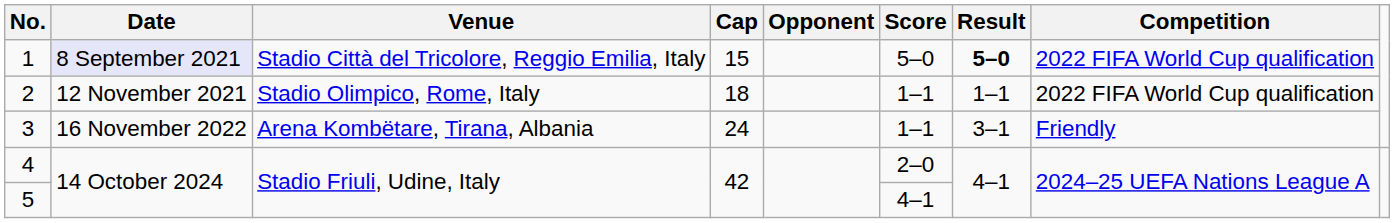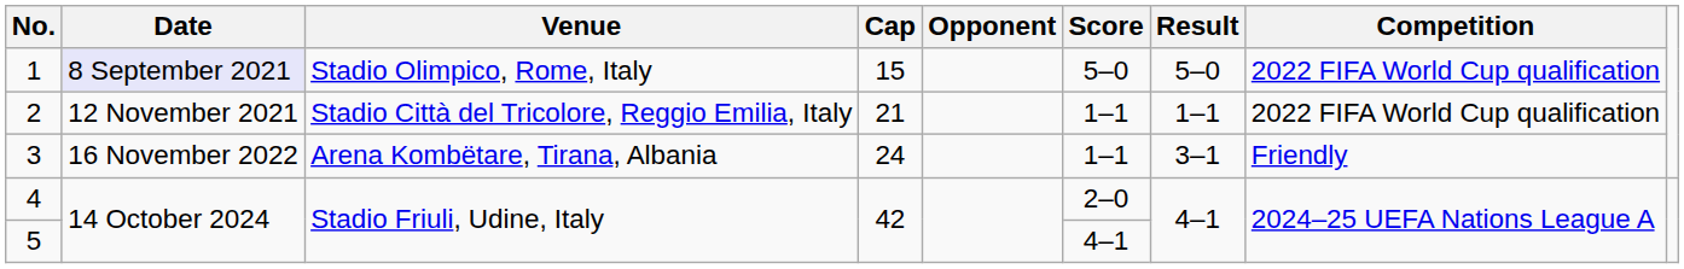1 | Venue: Stadio Città del Tricolore, Reggio Emilia, Italy -> Stadio Olimpico, Rome, Italy
1 | Result: bold -> normal
2 | Venue: Stadio Olimpico, Rome, Italy -> Stadio Città del Tricolore, Reggio Emilia, Italy
2 | Cap: 18 -> 21
